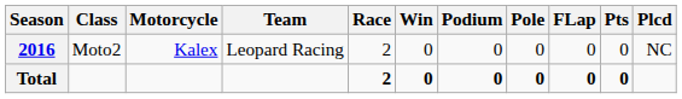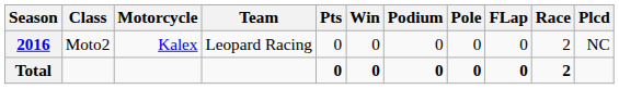columns swapped: Race <-> Pts
